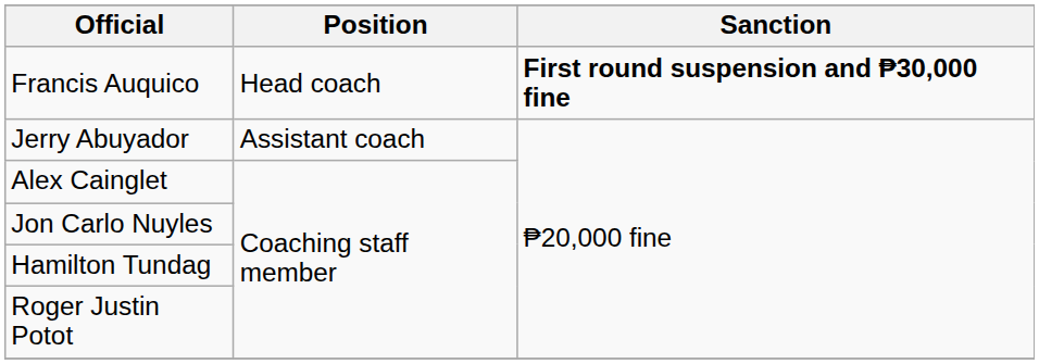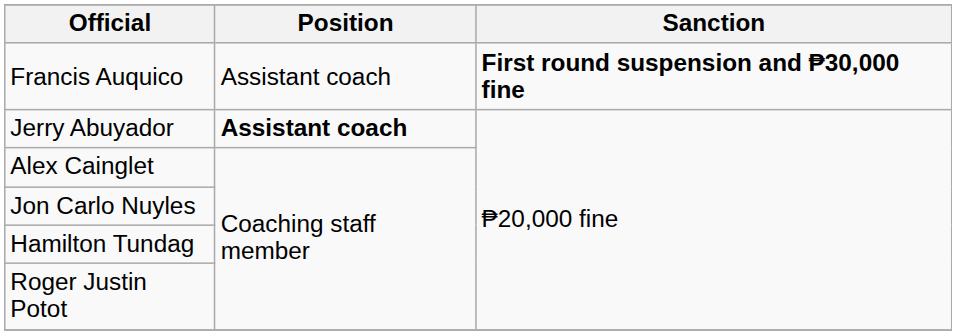Francis Auquico | Position: Head coach -> Assistant coach
Jerry Abuyador | Position: normal -> bold
